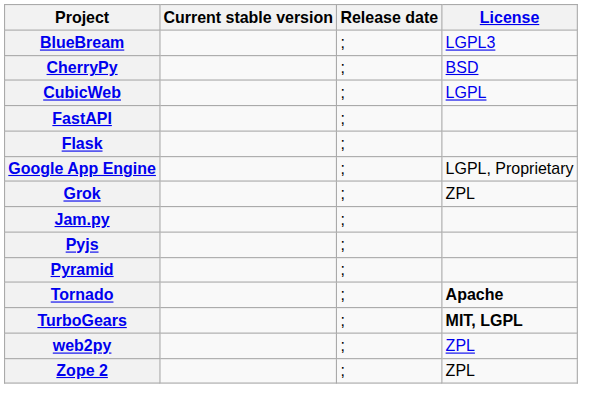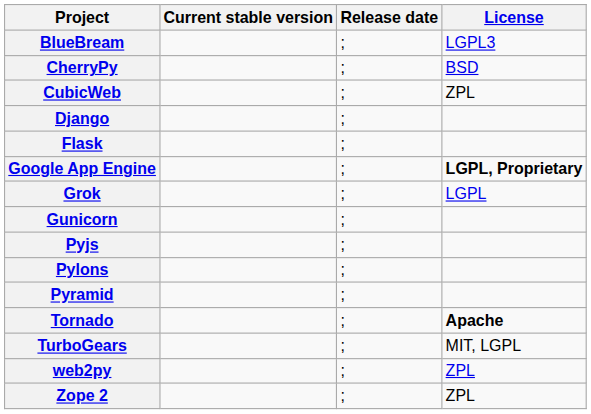CubicWeb | License: LGPL -> ZPL
+ row: Django | ;
- row: FastAPI | ;
Google App Engine | License: normal -> bold
Grok | License: ZPL -> LGPL
+ row: Gunicorn | ;
- row: Jam.py | ;
+ row: Pylons | ;
TurboGears | License: bold -> normal
